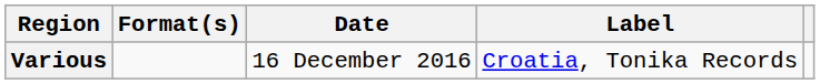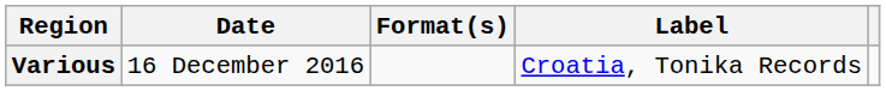columns swapped: Date <-> Format(s)
